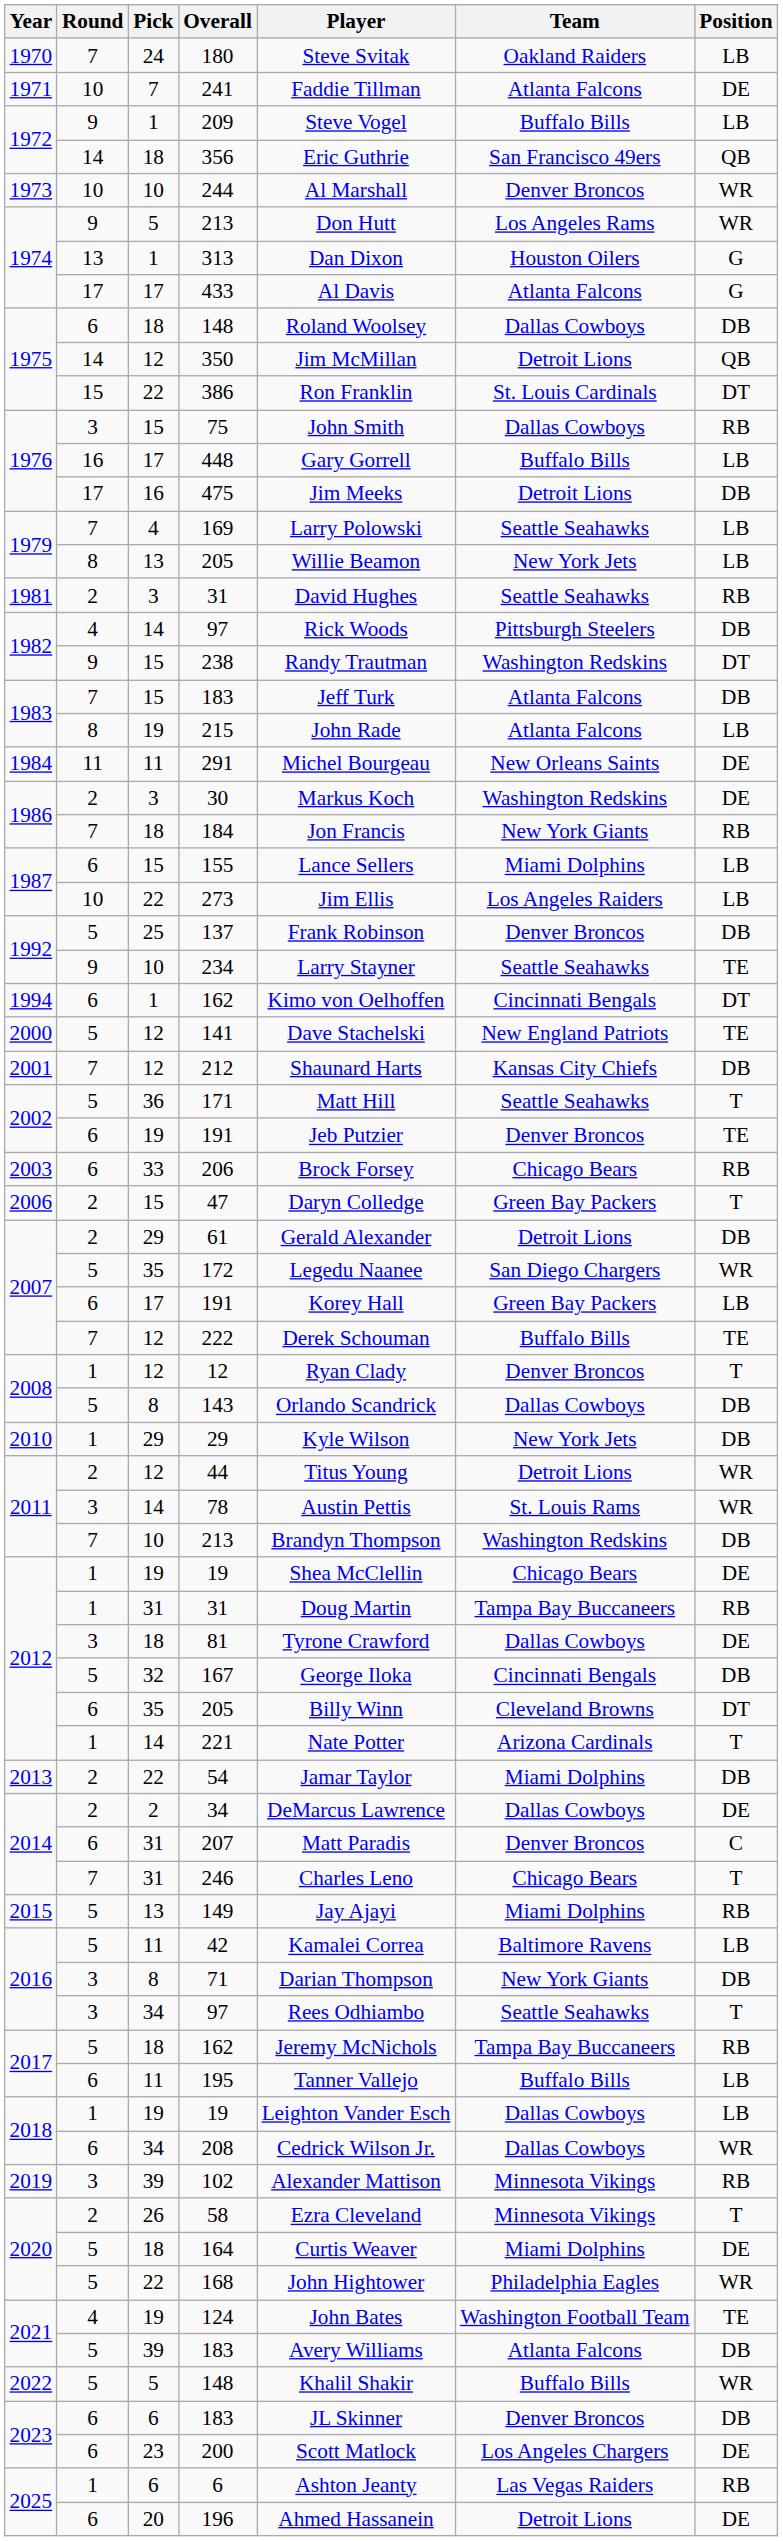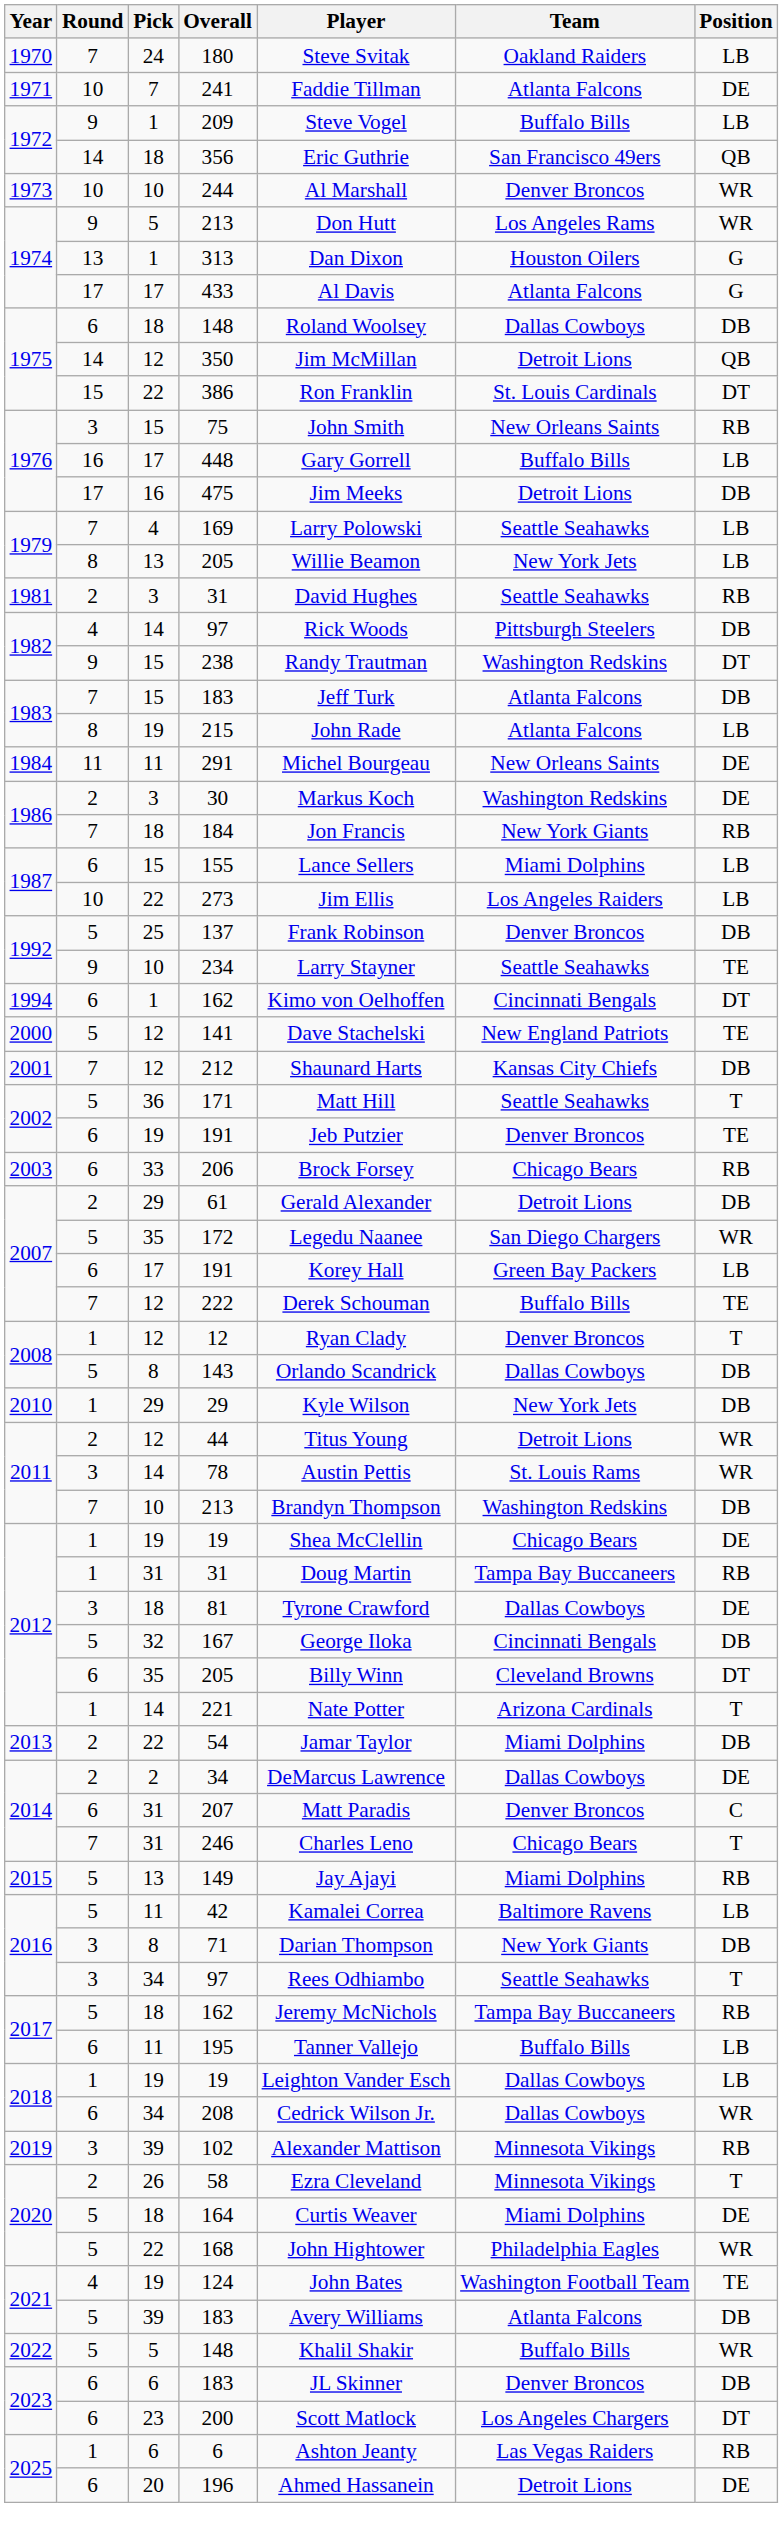75 | Team: Dallas Cowboys -> New Orleans Saints
- row: 2006 | 2 | 15 | 47 | Daryn Colledge | Green Bay Packers | T
200 | Position: DE -> DT
